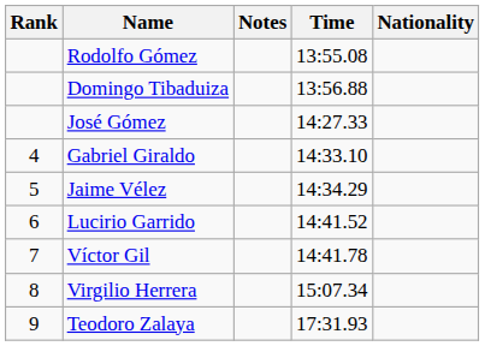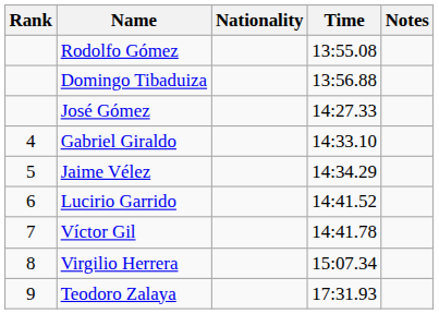columns swapped: Nationality <-> Notes
